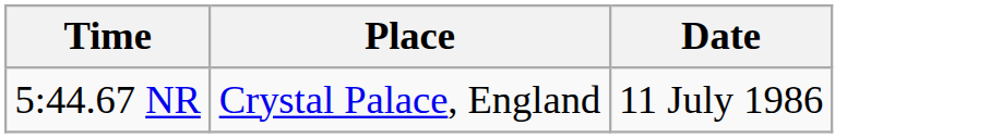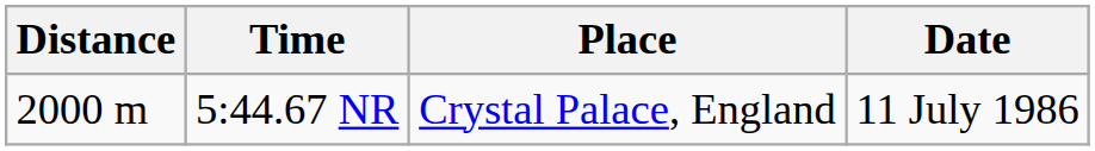+ column: Distance | 2000 m
